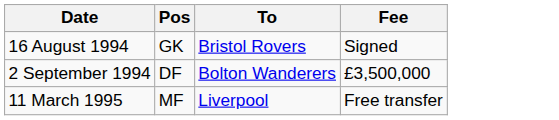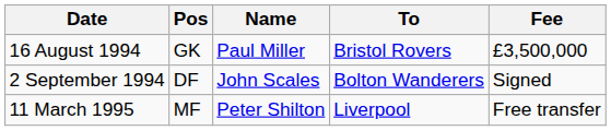+ column: Name | Paul Miller | John Scales | Peter Shilton
16 August 1994 | Fee: Signed -> £3,500,000
2 September 1994 | Fee: £3,500,000 -> Signed
